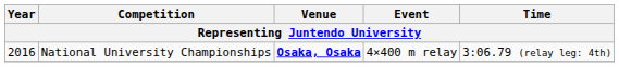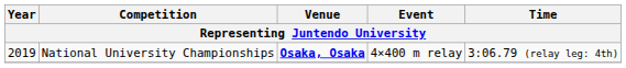National University Championships | Year: 2016 -> 2019
